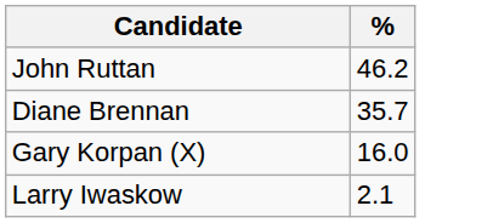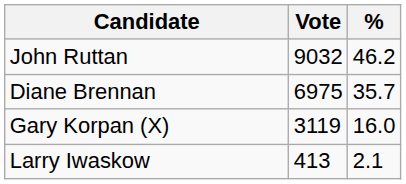+ column: Vote | 9032 | 6975 | 3119 | 413
